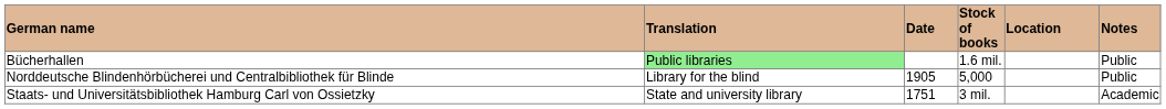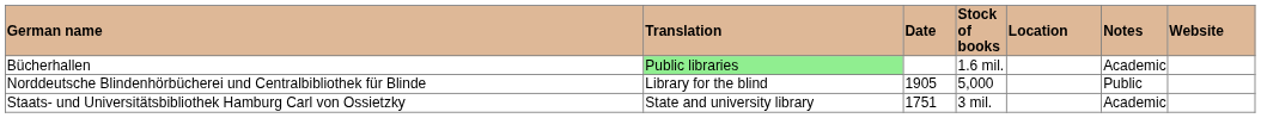+ column: Website
Bücherhallen | Notes: Public -> Academic
